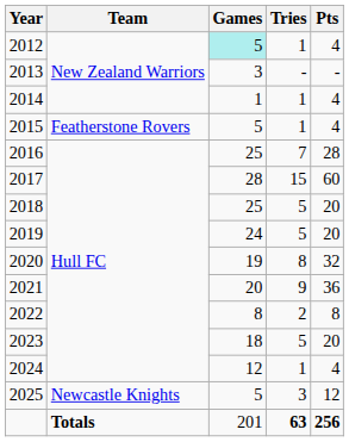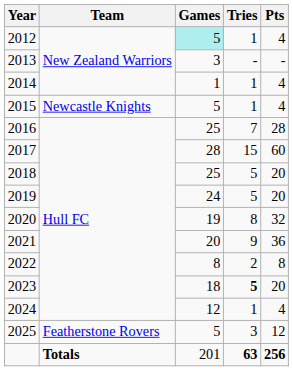2015 | Team: Featherstone Rovers -> Newcastle Knights
2023 | Tries: normal -> bold
2025 | Team: Newcastle Knights -> Featherstone Rovers
